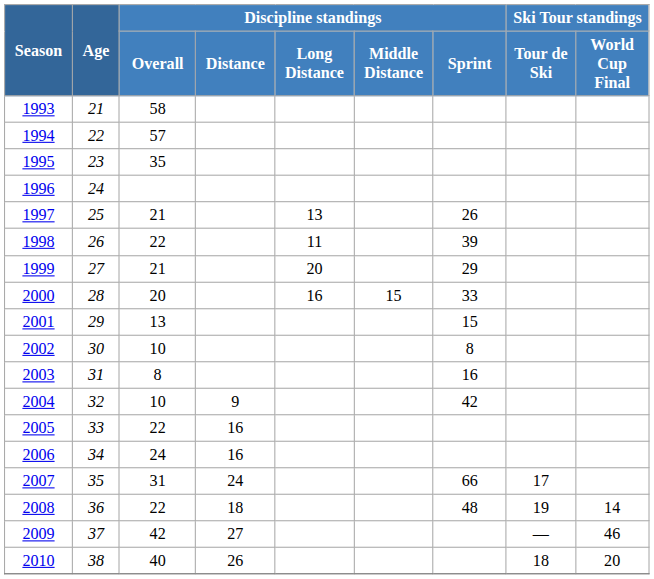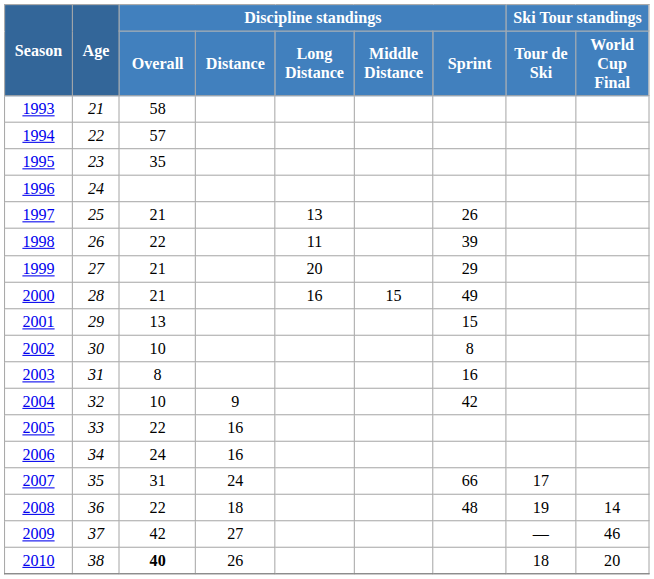2000 | Discipline standings / Overall: 20 -> 21
2000 | Discipline standings / Sprint: 33 -> 49
2010 | Discipline standings / Overall: normal -> bold
